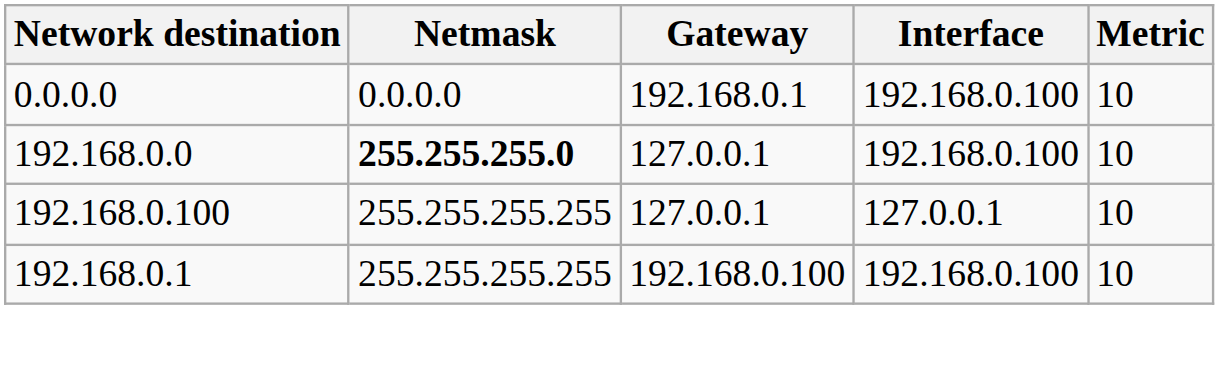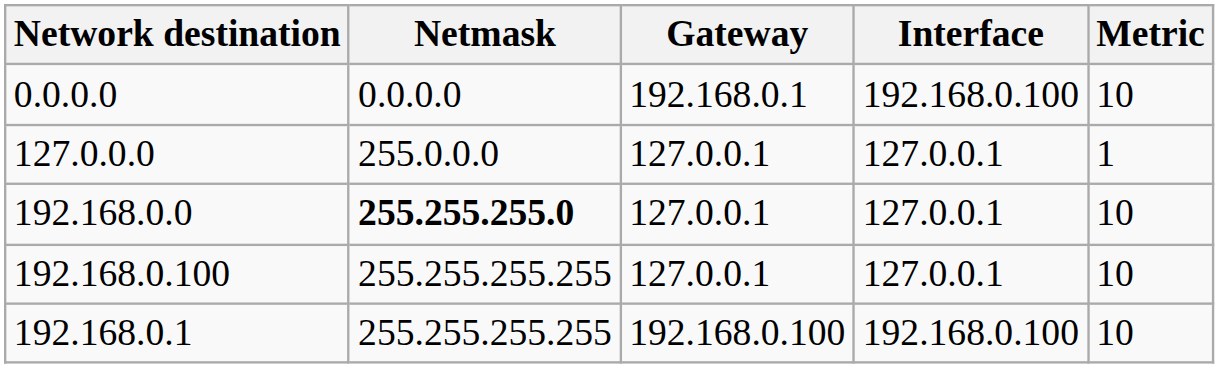+ row: 127.0.0.0 | 255.0.0.0 | 127.0.0.1 | 127.0.0.1 | 1
192.168.0.0 | Interface: 192.168.0.100 -> 127.0.0.1
